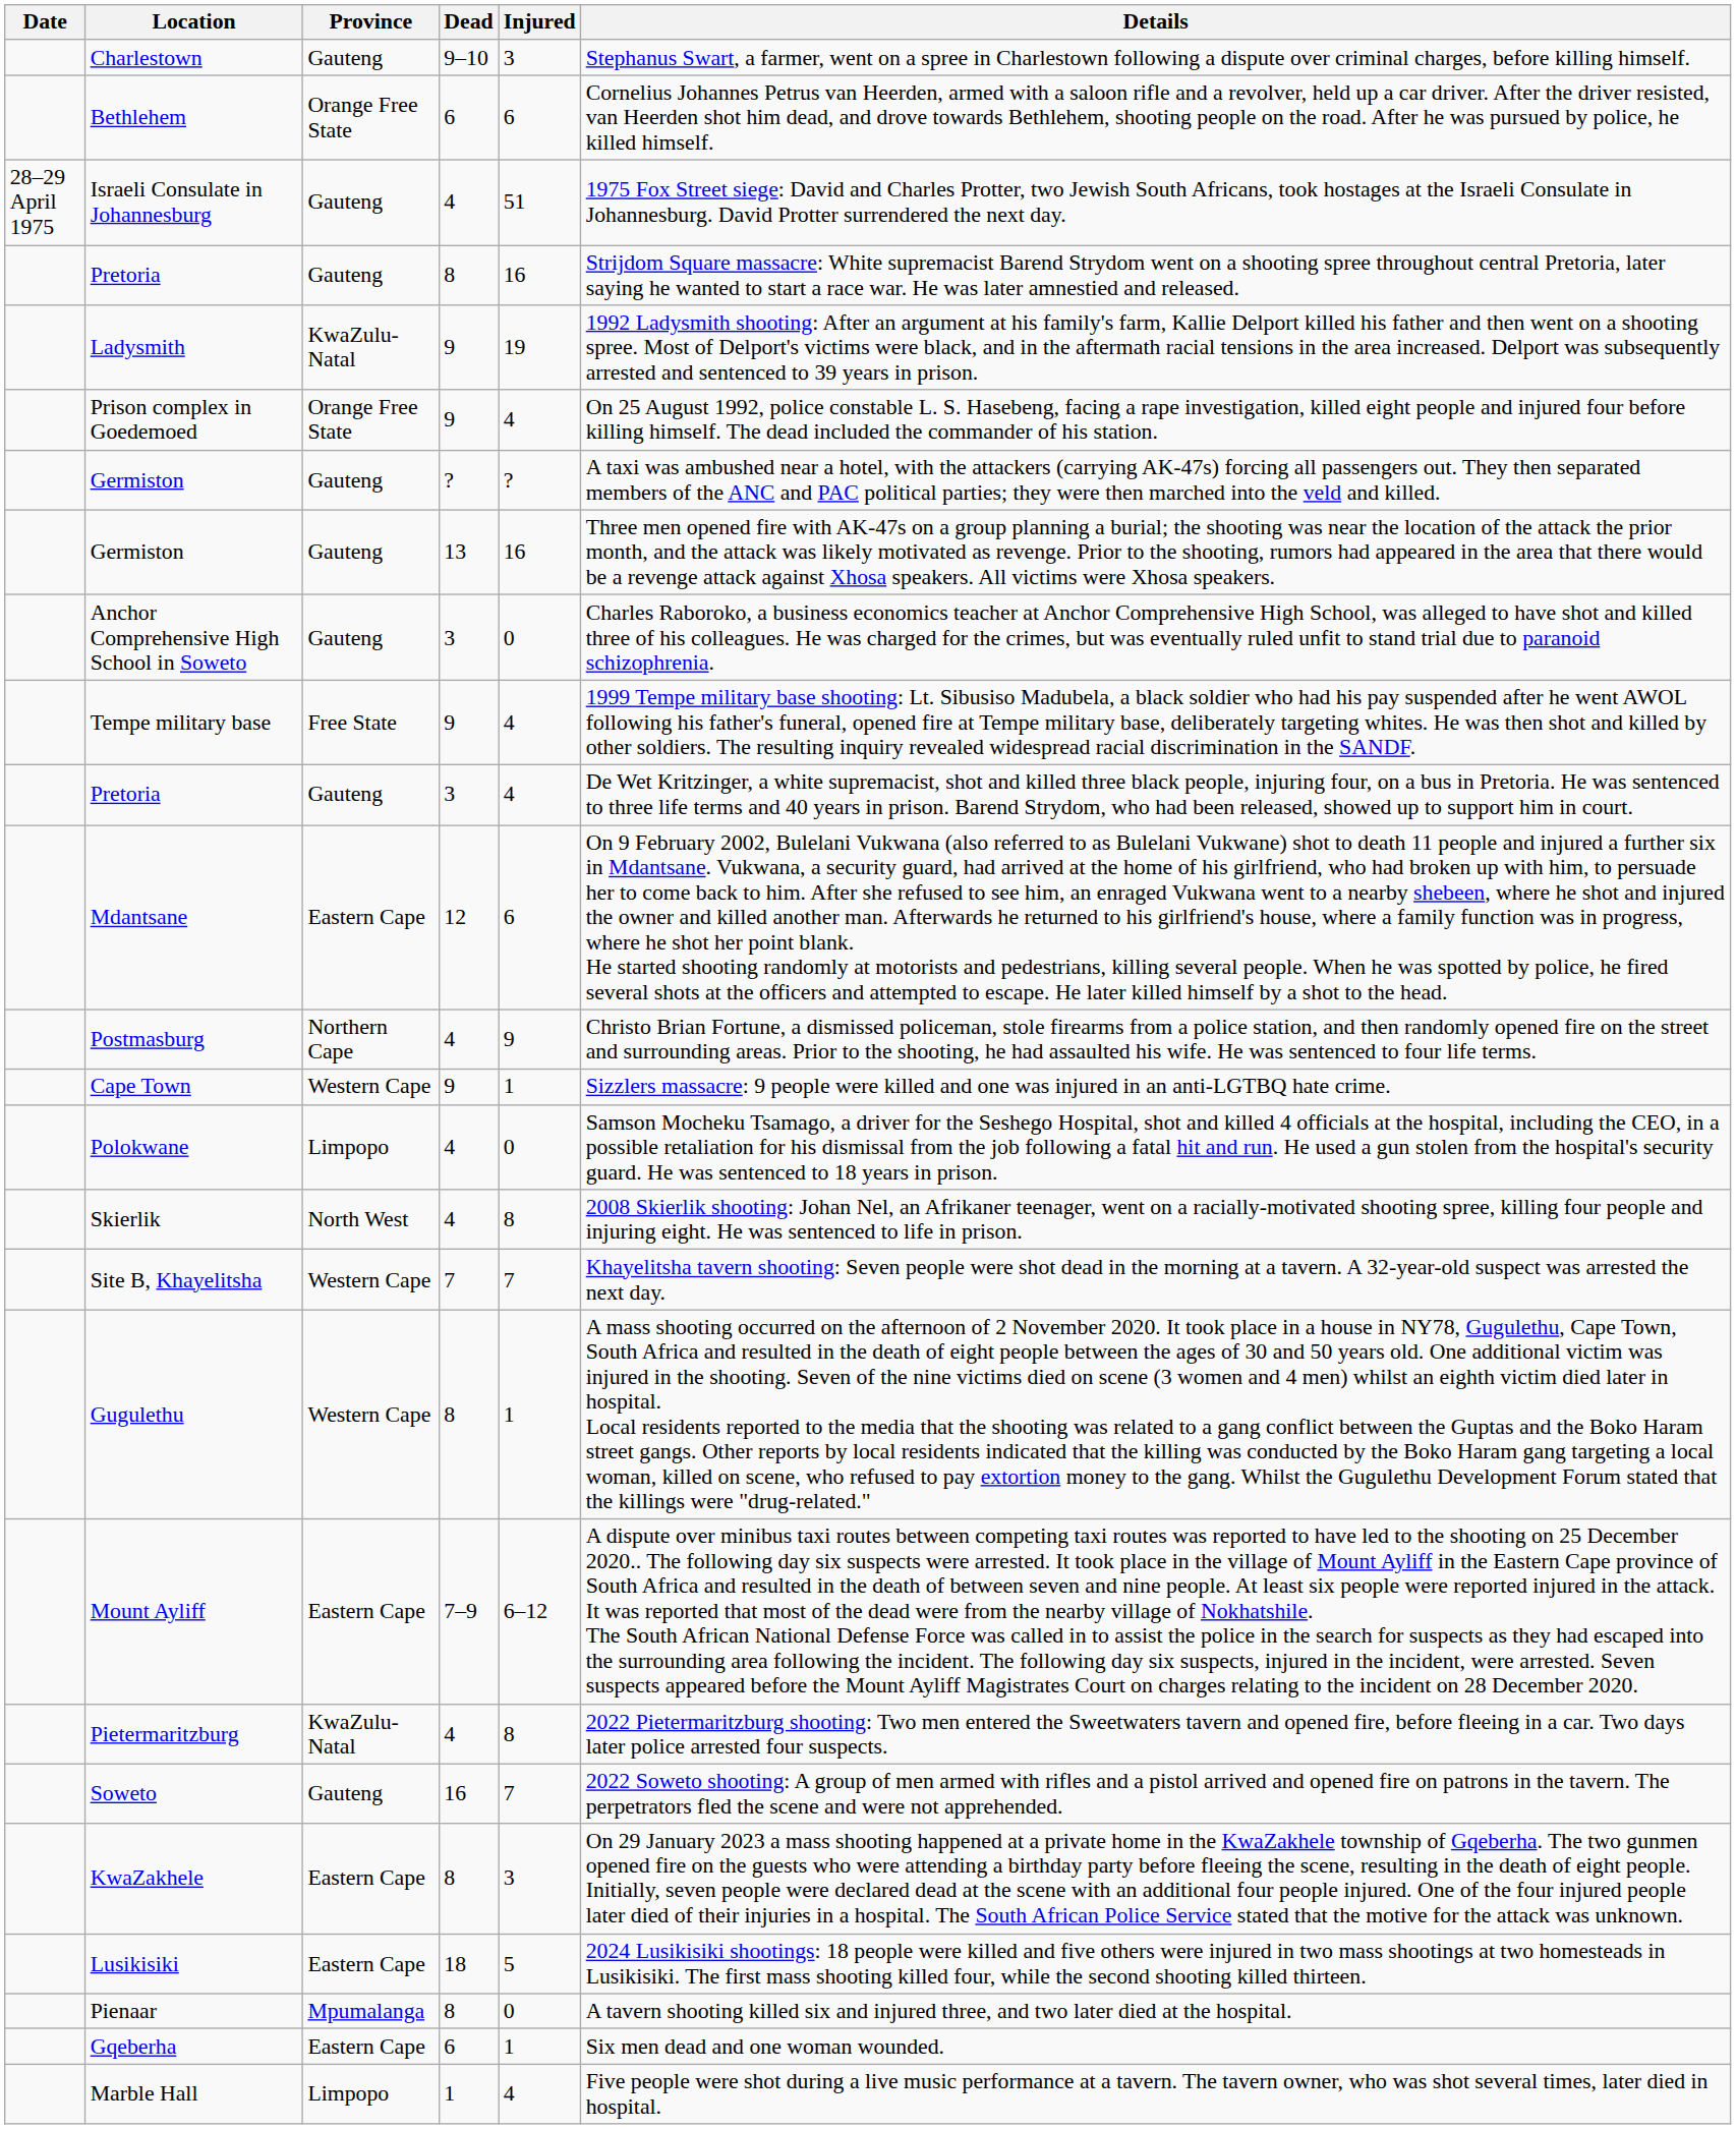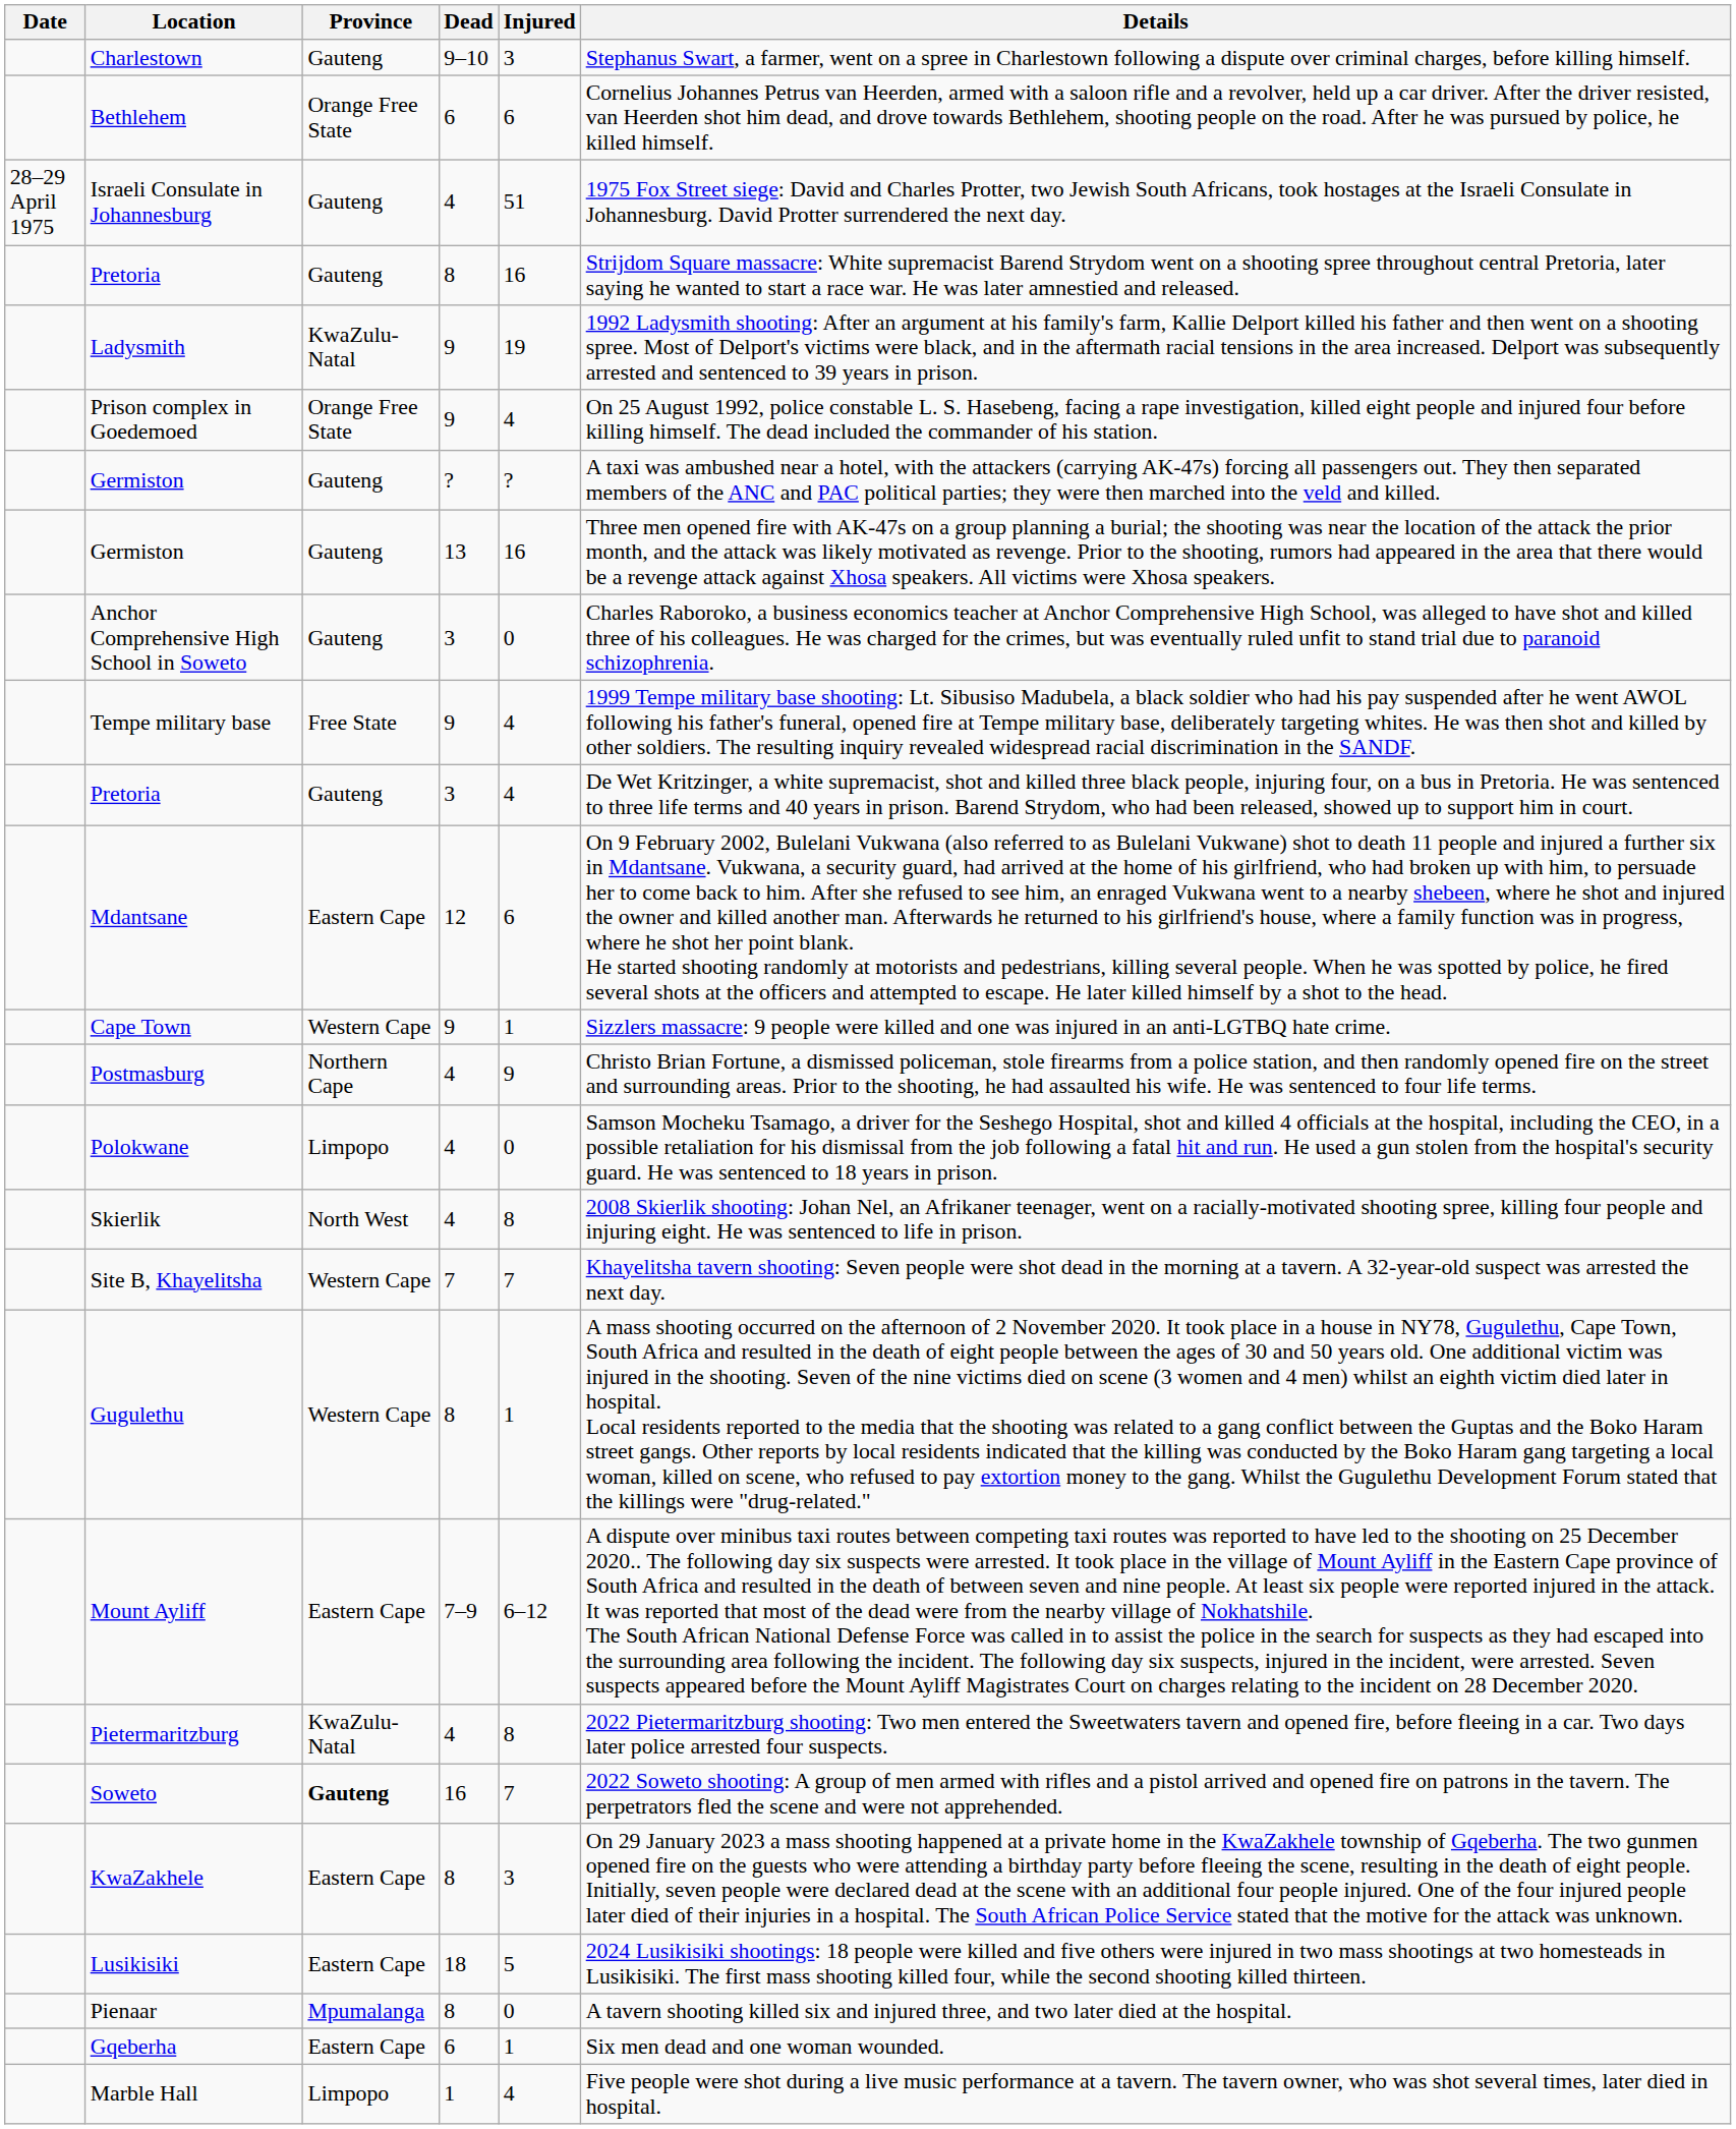rows swapped: Postmasburg <-> Cape Town
Soweto | Province: normal -> bold
